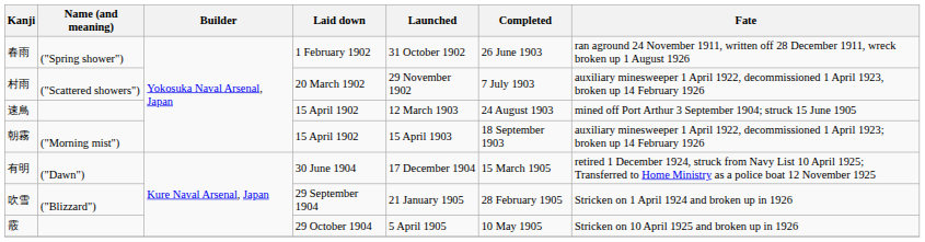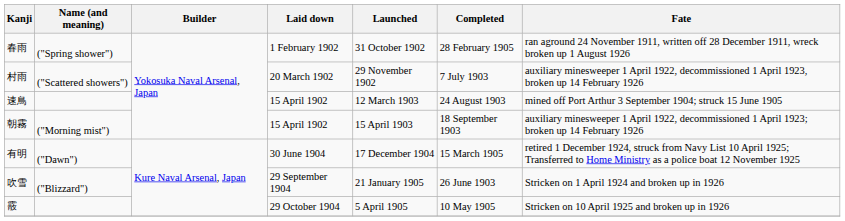春雨 | Completed: 26 June 1903 -> 28 February 1905
吹雪 | Completed: 28 February 1905 -> 26 June 1903
